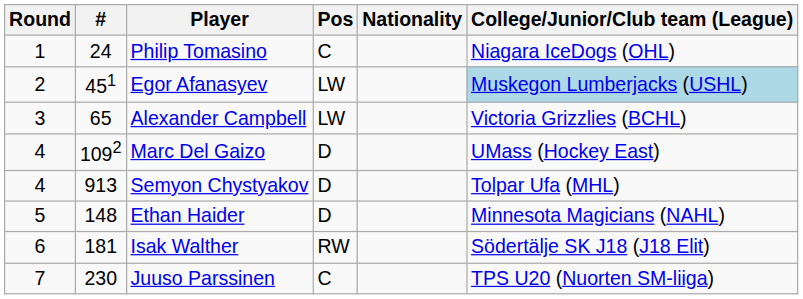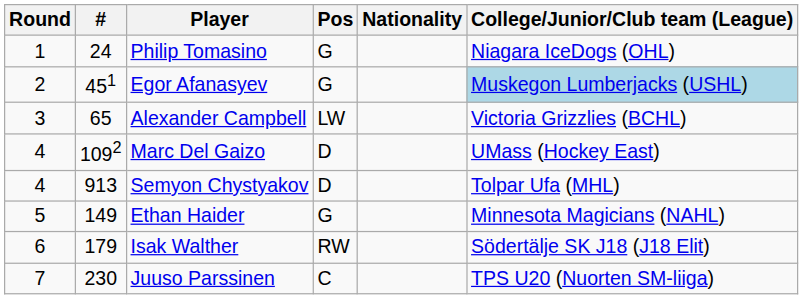Philip Tomasino | Pos: C -> G
Egor Afanasyev | Pos: LW -> G
Ethan Haider | #: 148 -> 149
Ethan Haider | Pos: D -> G
Isak Walther | #: 181 -> 179
